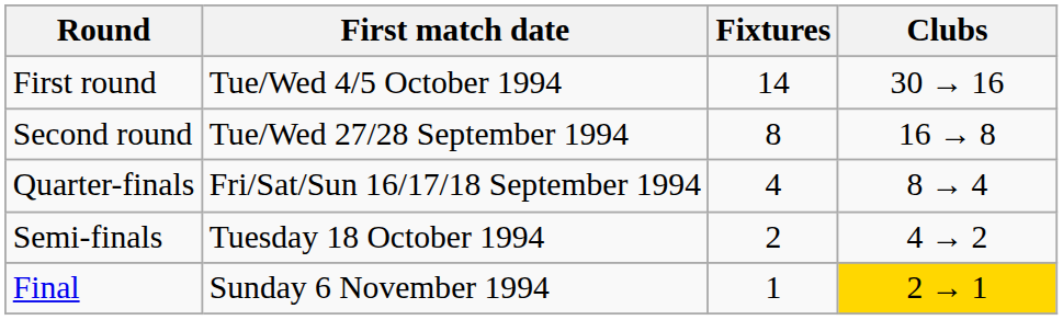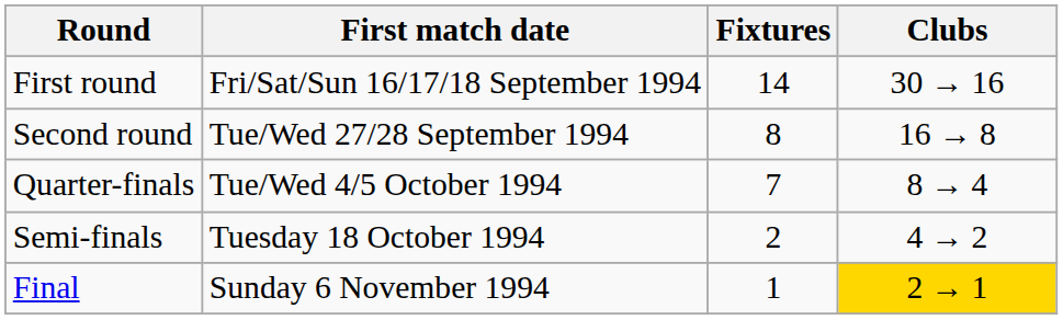First round | First match date: Tue/Wed 4/5 October 1994 -> Fri/Sat/Sun 16/17/18 September 1994
Quarter-finals | First match date: Fri/Sat/Sun 16/17/18 September 1994 -> Tue/Wed 4/5 October 1994
Quarter-finals | Fixtures: 4 -> 7
